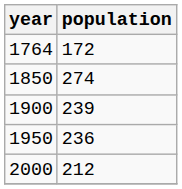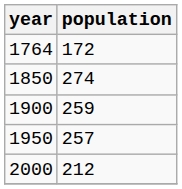1900 | population: 239 -> 259
1950 | population: 236 -> 257
